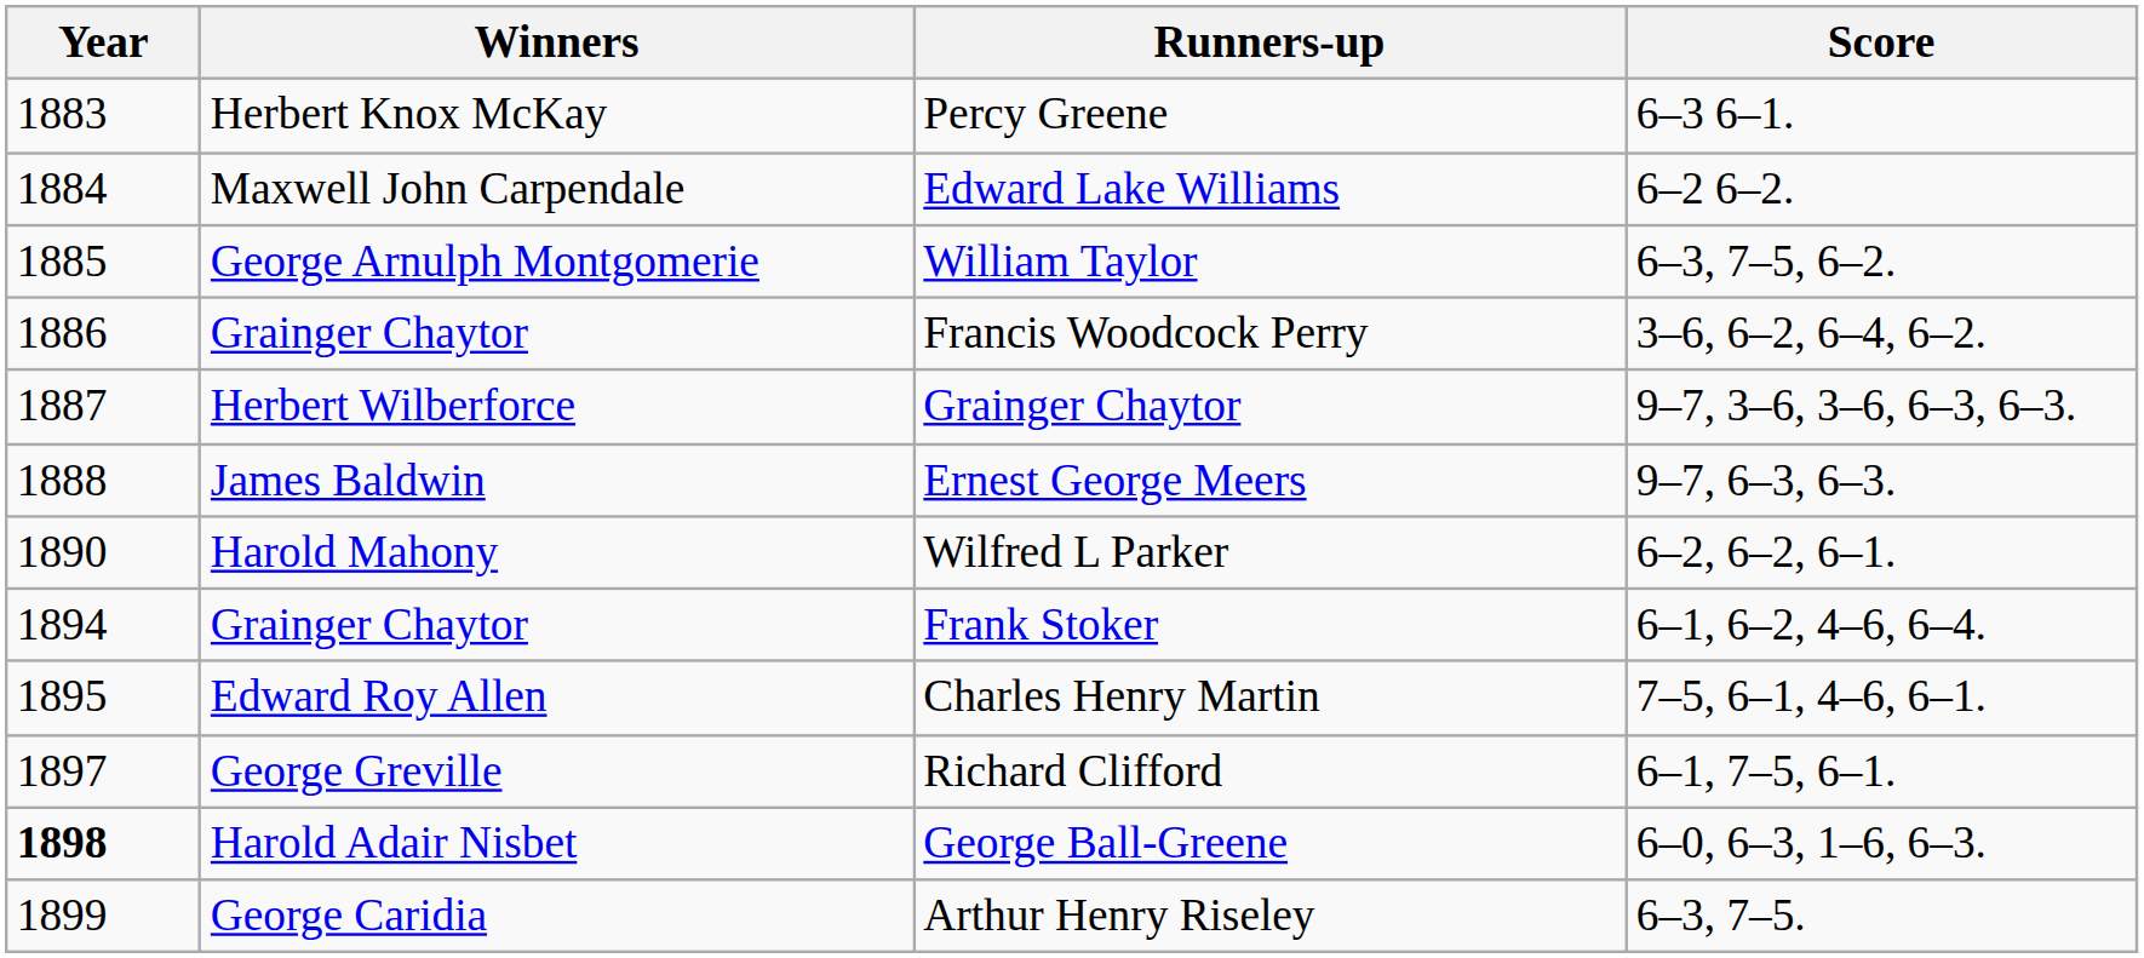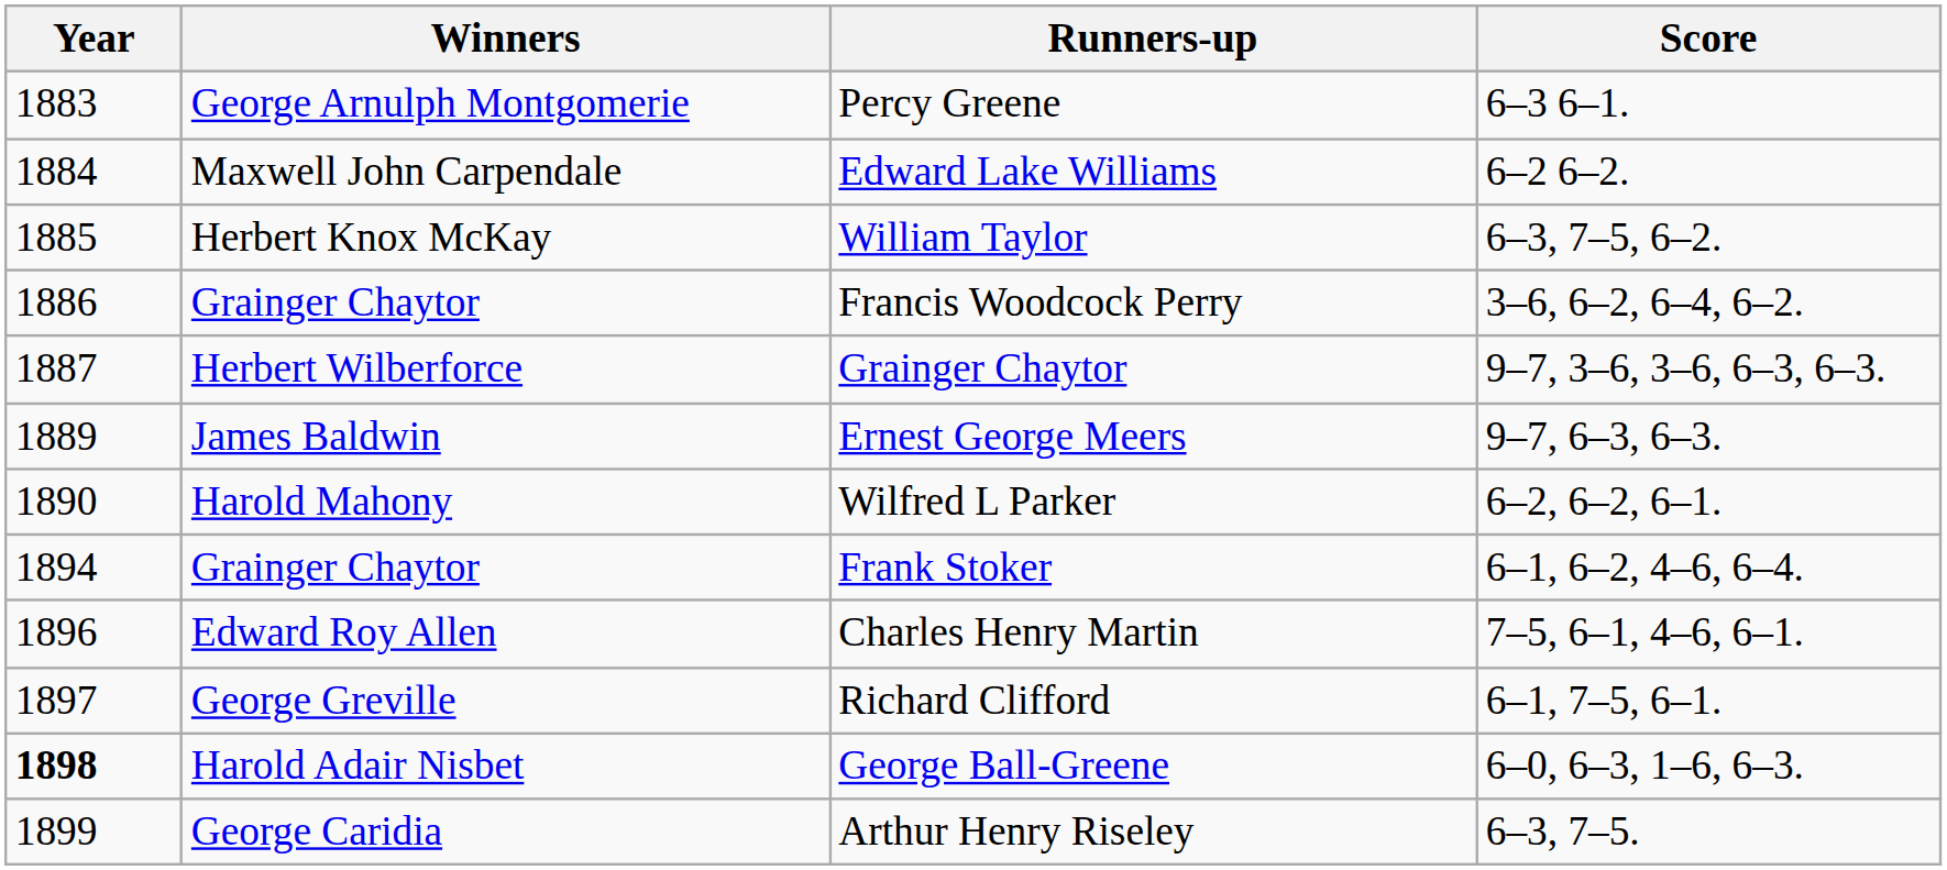Percy Greene | Winners: Herbert Knox McKay -> George Arnulph Montgomerie
William Taylor | Winners: George Arnulph Montgomerie -> Herbert Knox McKay
Ernest George Meers | Year: 1888 -> 1889
Charles Henry Martin | Year: 1895 -> 1896
